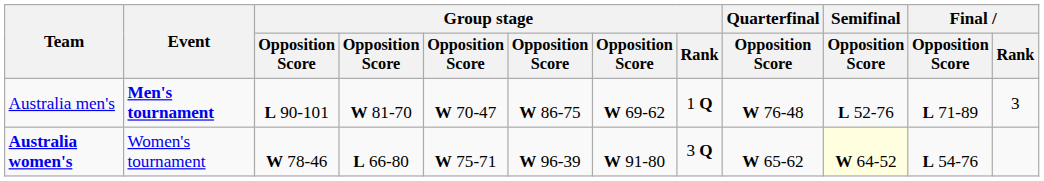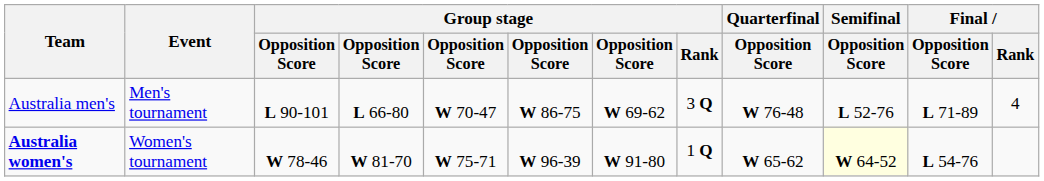Australia men's | Event: bold -> normal
Australia men's | column 4: W 81-70 -> L 66-80
Australia men's | Group stage / Rank: 1 Q -> 3 Q
Australia men's | Final / Rank: 3 -> 4
Australia women's | column 4: L 66-80 -> W 81-70
Australia women's | Group stage / Rank: 3 Q -> 1 Q
